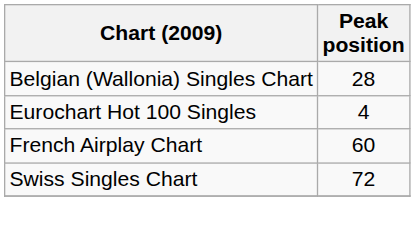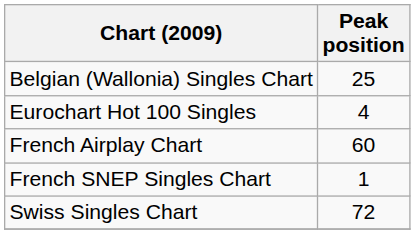Belgian (Wallonia) Singles Chart | Peak position: 28 -> 25
+ row: French SNEP Singles Chart | 1
